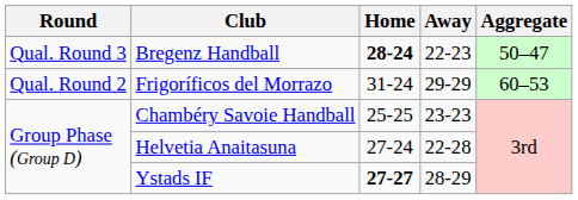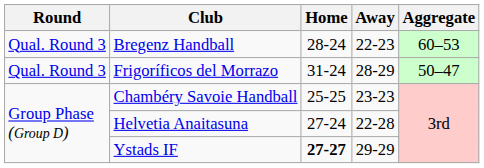Bregenz Handball | Home: bold -> normal
Bregenz Handball | Aggregate: 50–47 -> 60–53
Frigoríficos del Morrazo | Round: Qual. Round 2 -> Qual. Round 3
Frigoríficos del Morrazo | Away: 29-29 -> 28-29
Frigoríficos del Morrazo | Aggregate: 60–53 -> 50–47
Ystads IF | Away: 28-29 -> 29-29
